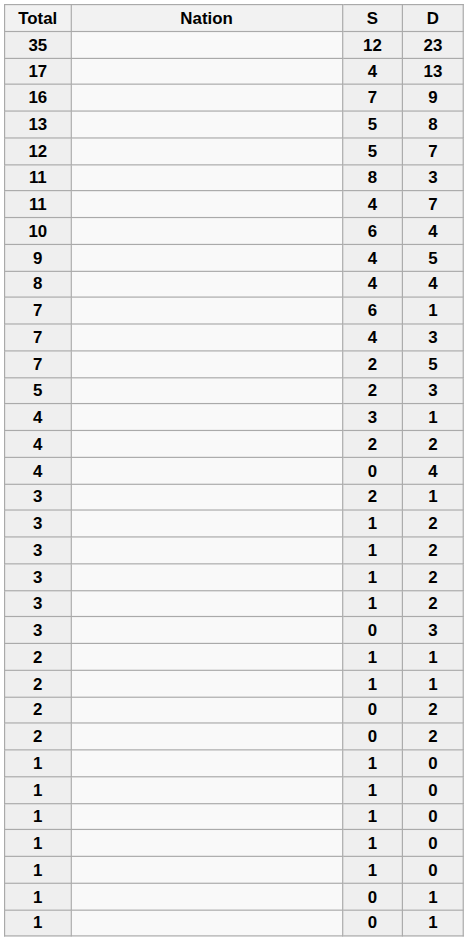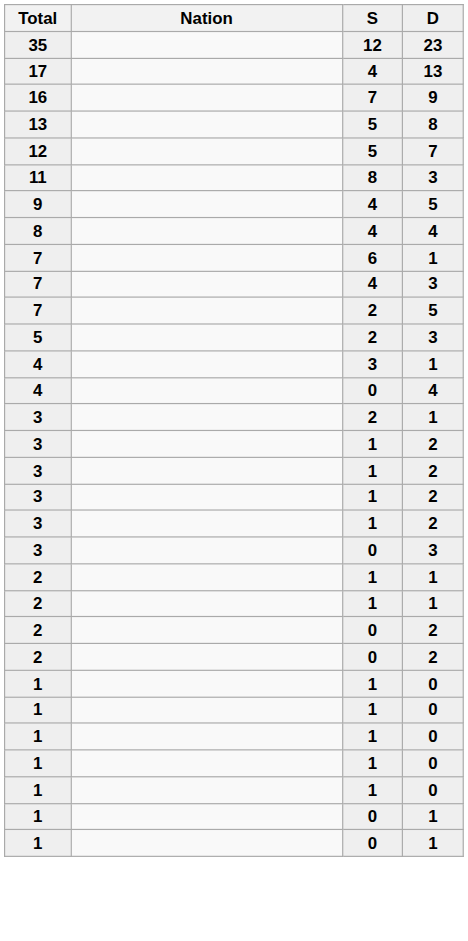- row: 11 | 4 | 7
- row: 10 | 6 | 4
- row: 4 | 2 | 2
